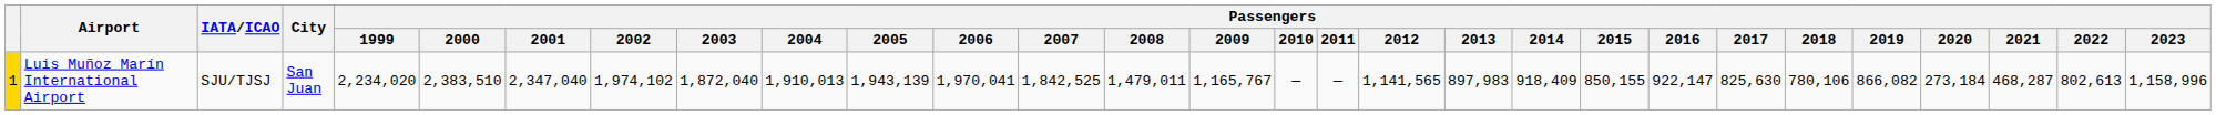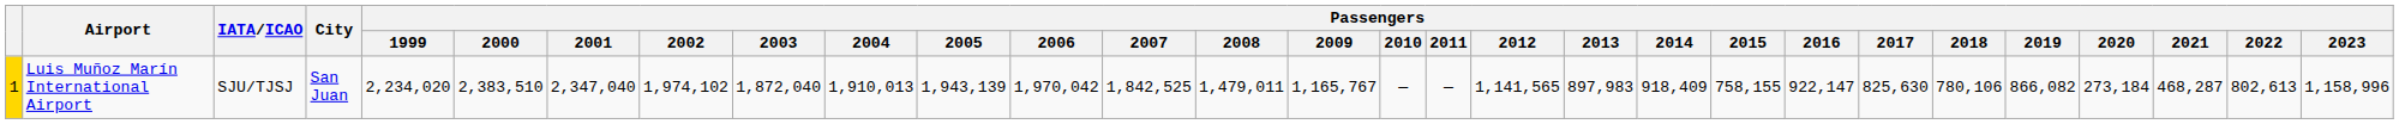Luis Muñoz Marín International Airport | Passengers / 2006: 1,970,041 -> 1,970,042
Luis Muñoz Marín International Airport | Passengers / 2015: 850,155 -> 758,155
